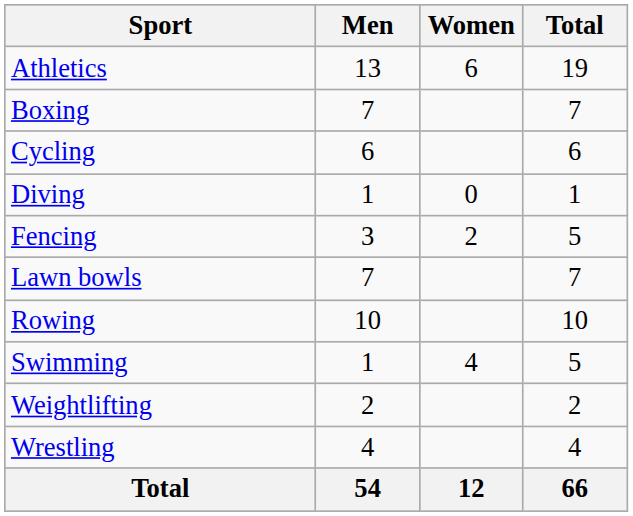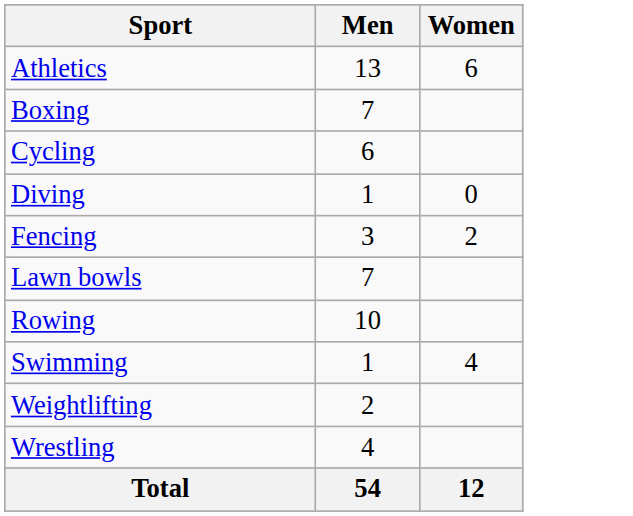- column: Total | 19 | 7 | 6 | 1 | 5 | 7 | 10 | 5 | 2 | 4 | 66
